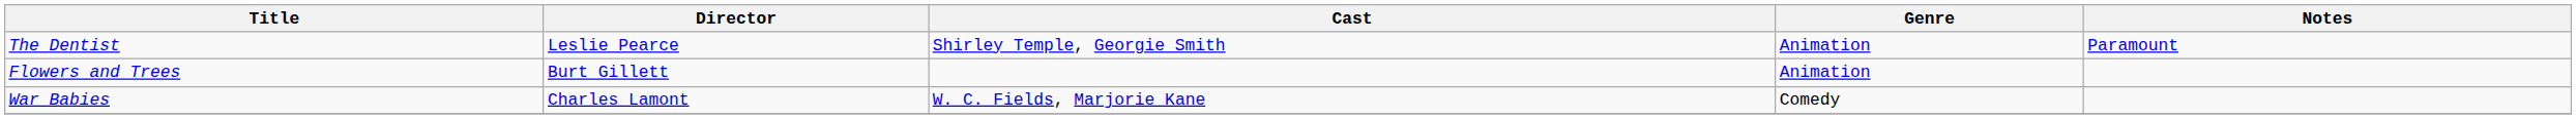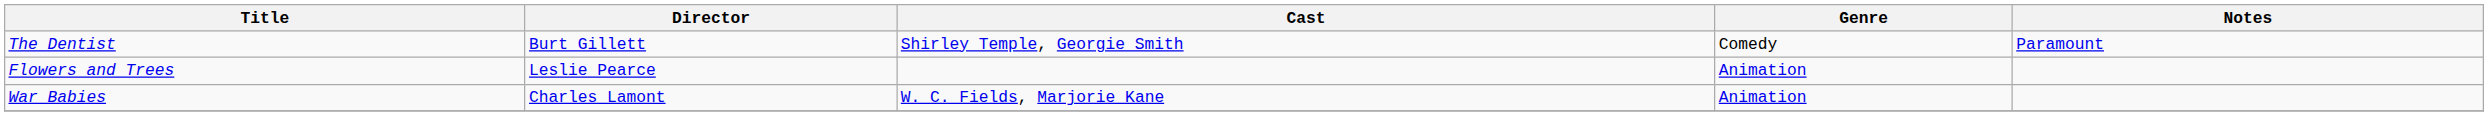The Dentist | Director: Leslie Pearce -> Burt Gillett
The Dentist | Genre: Animation -> Comedy
Flowers and Trees | Director: Burt Gillett -> Leslie Pearce
War Babies | Genre: Comedy -> Animation
